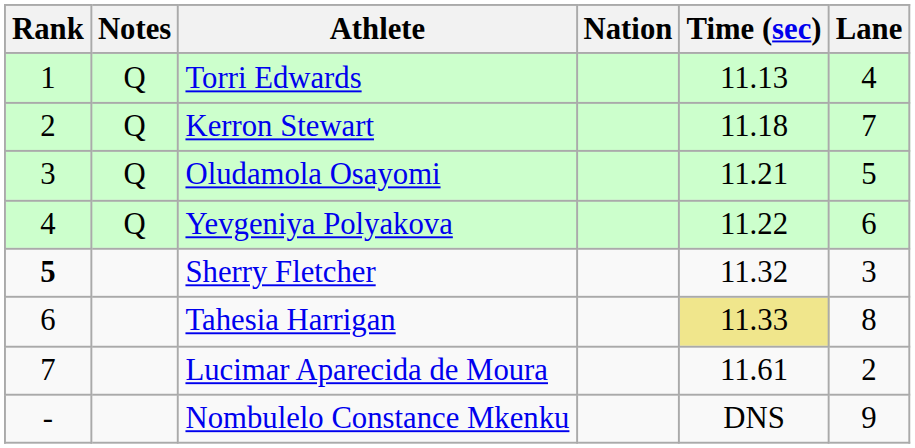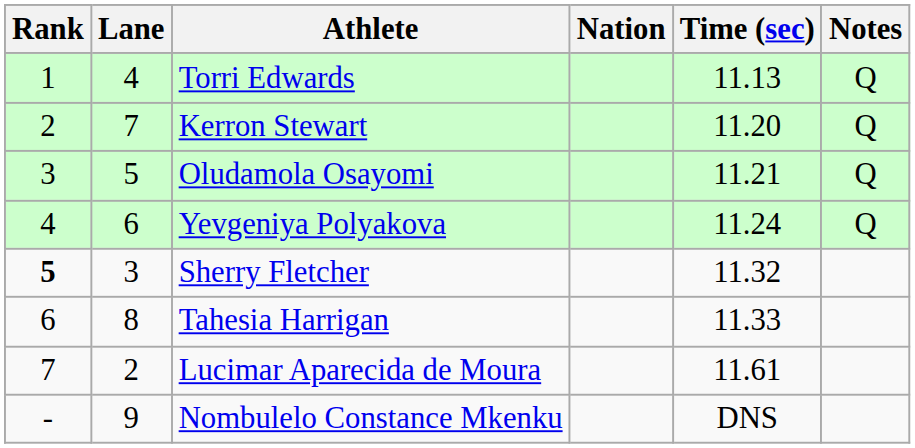columns swapped: Lane <-> Notes
Kerron Stewart | Time (sec): 11.18 -> 11.20
Yevgeniya Polyakova | Time (sec): 11.22 -> 11.24
Tahesia Harrigan | Time (sec): khaki background -> no background
